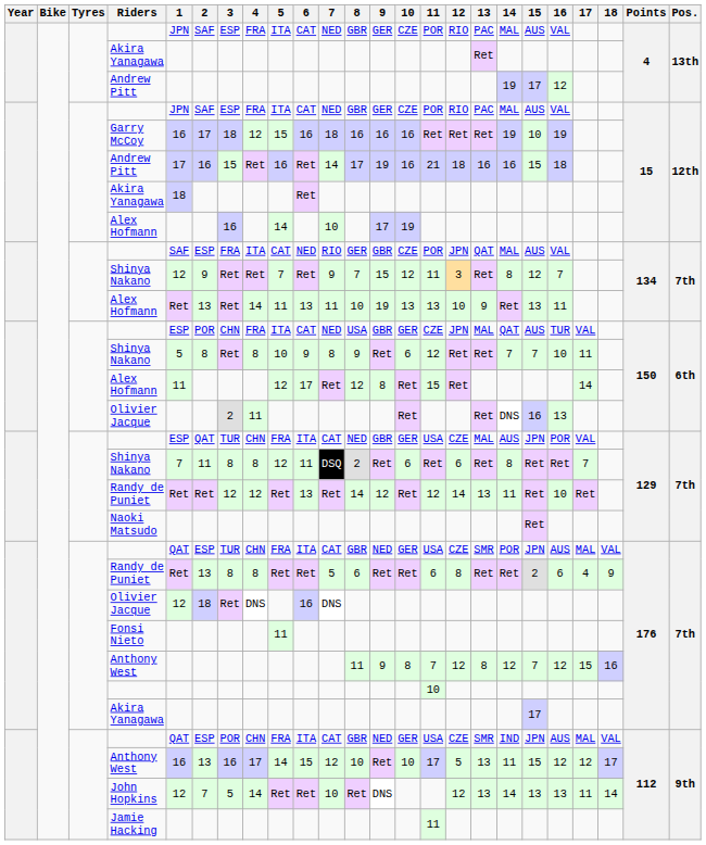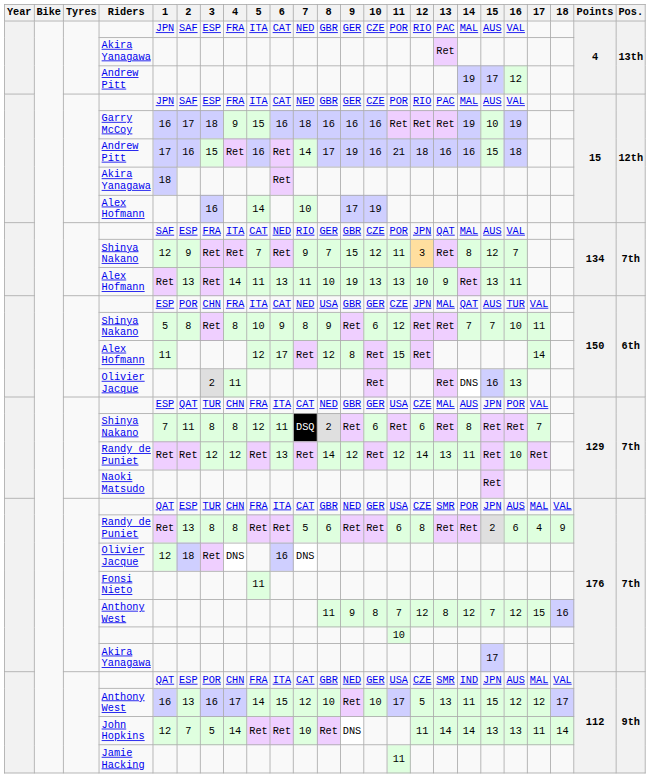Garry McCoy | 4: 12 -> 9
John Hopkins | 12: 12 -> 11
John Hopkins | 13: 13 -> 14
